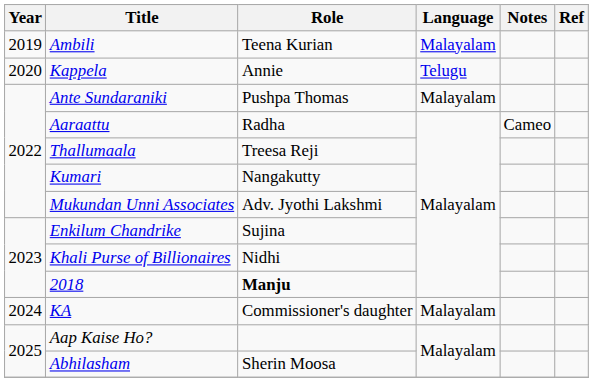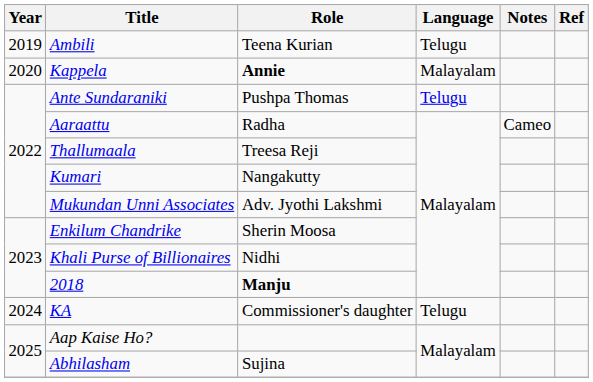Ambili | Language: Malayalam -> Telugu
Kappela | Role: normal -> bold
Kappela | Language: Telugu -> Malayalam
Ante Sundaraniki | Language: Malayalam -> Telugu
Enkilum Chandrike | Role: Sujina -> Sherin Moosa
KA | Language: Malayalam -> Telugu
Abhilasham | Role: Sherin Moosa -> Sujina
